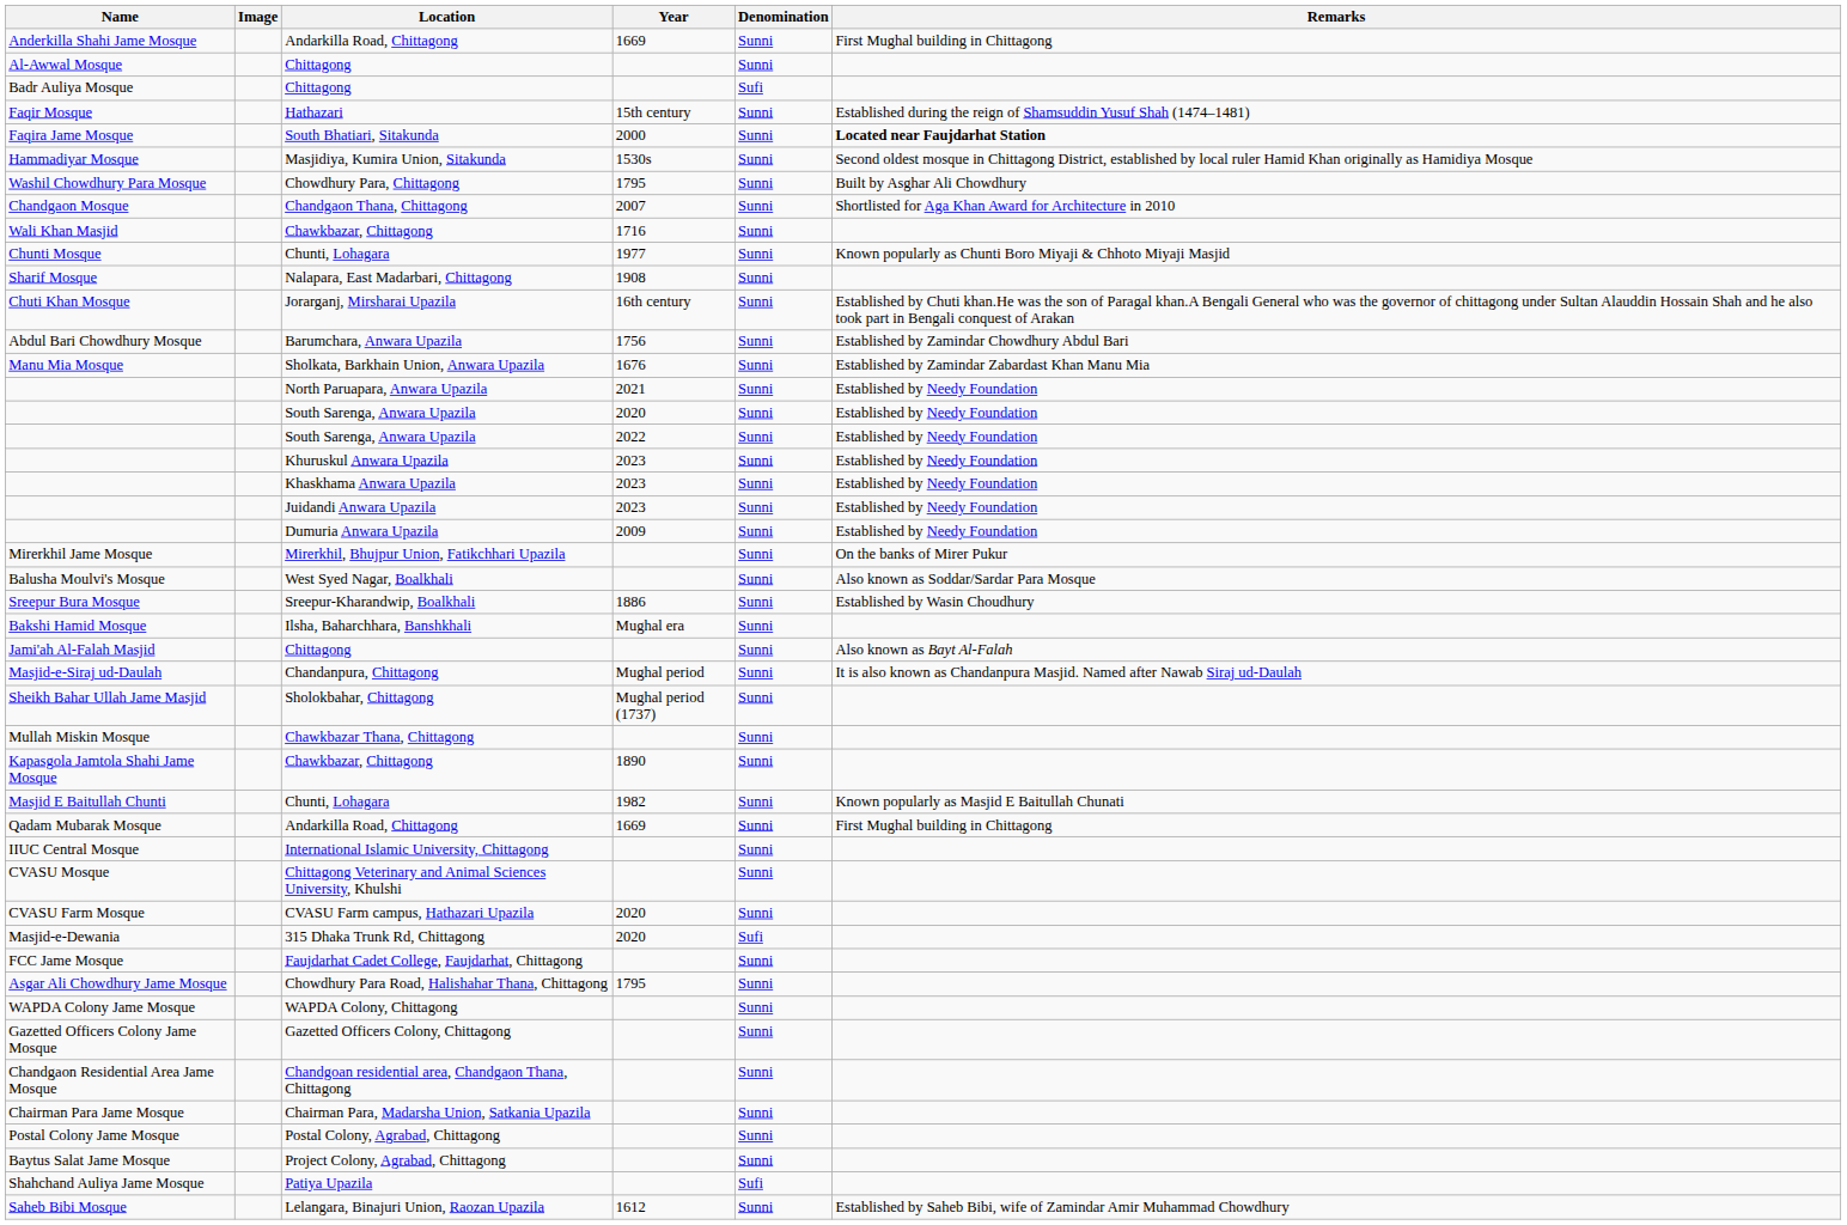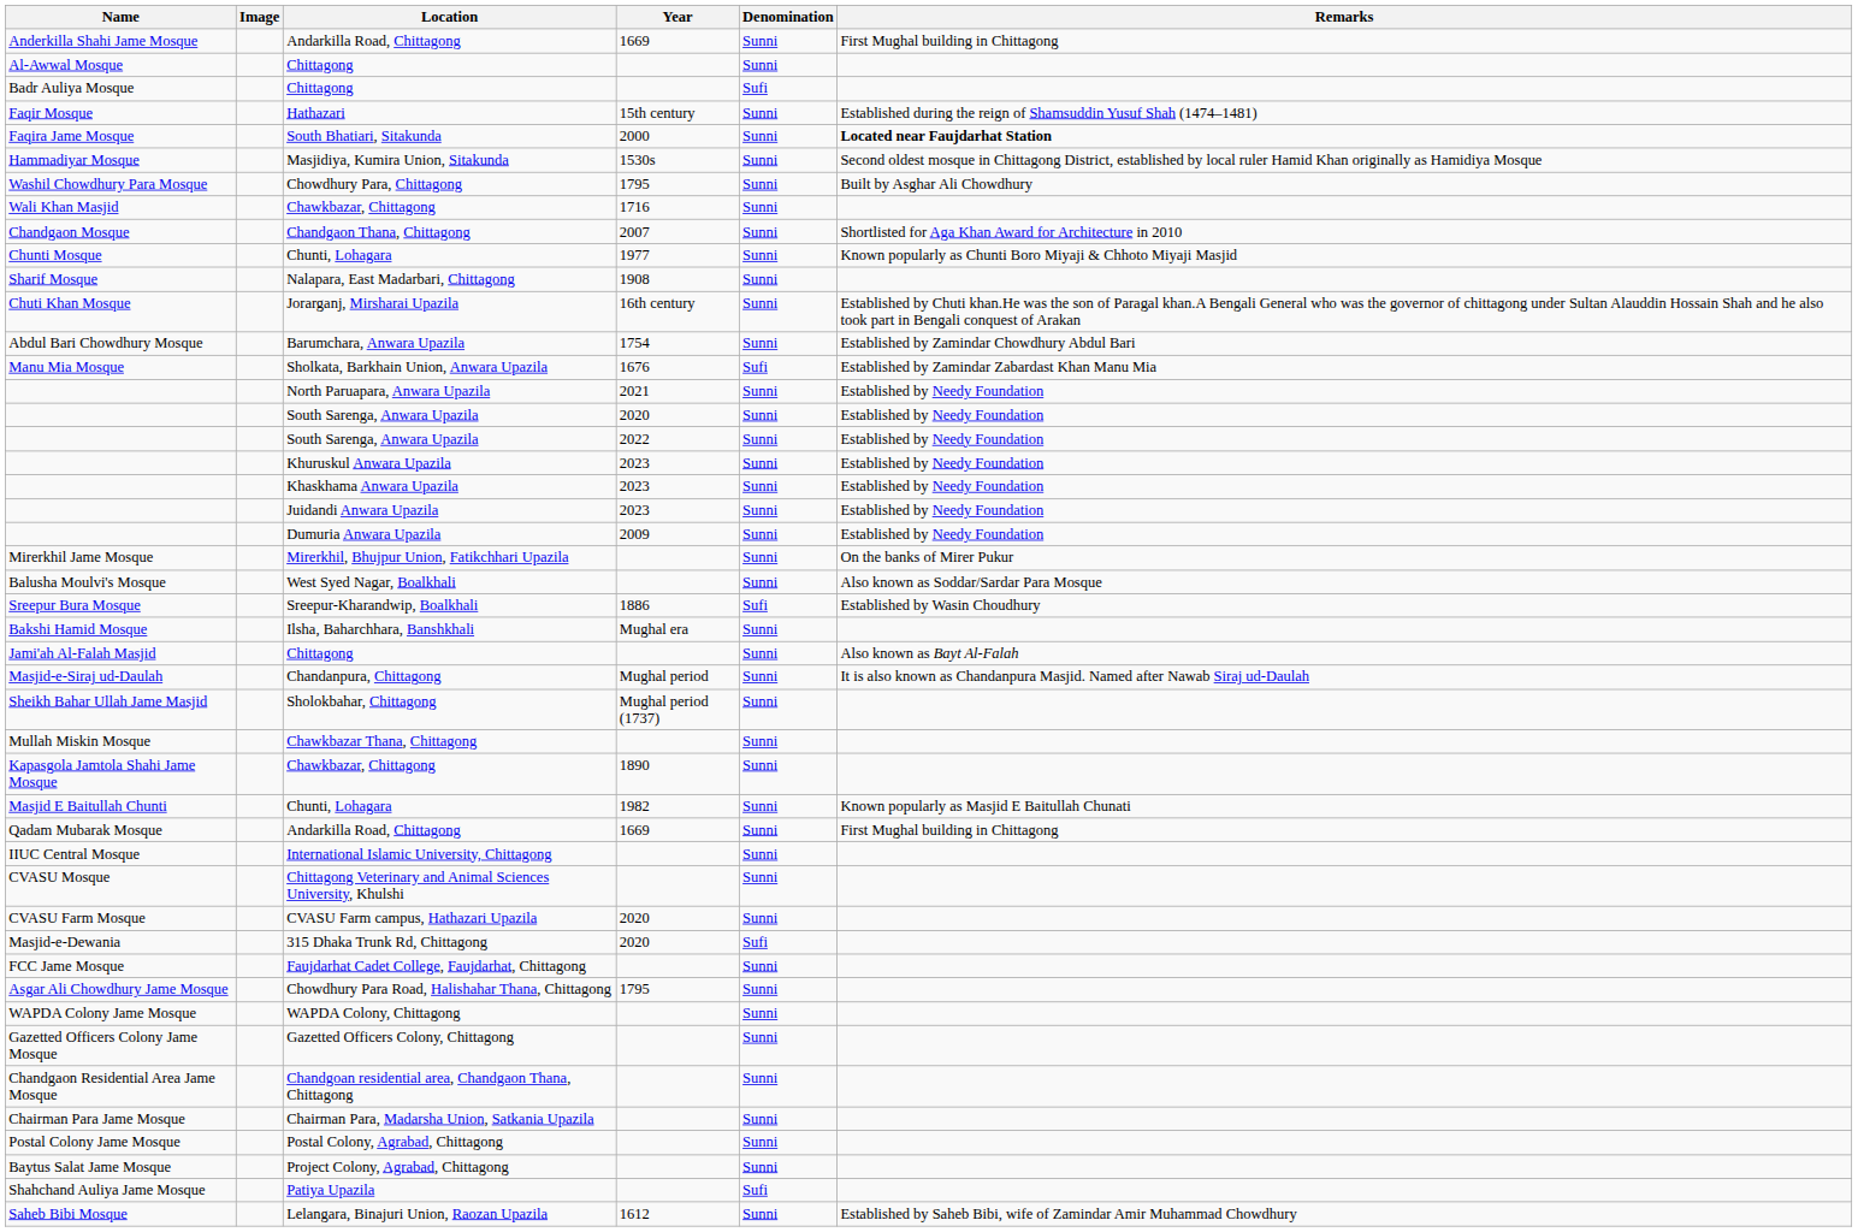rows swapped: Chandgaon Mosque <-> Wali Khan Masjid
Abdul Bari Chowdhury Mosque | Year: 1756 -> 1754
Manu Mia Mosque | Denomination: Sunni -> Sufi
Sreepur Bura Mosque | Denomination: Sunni -> Sufi
